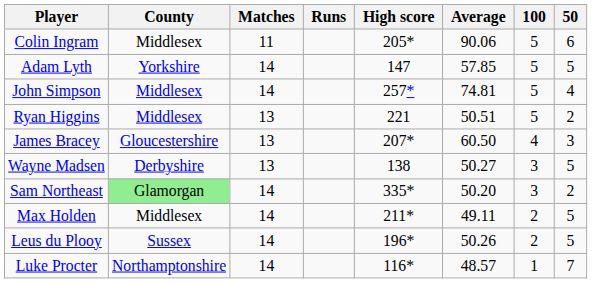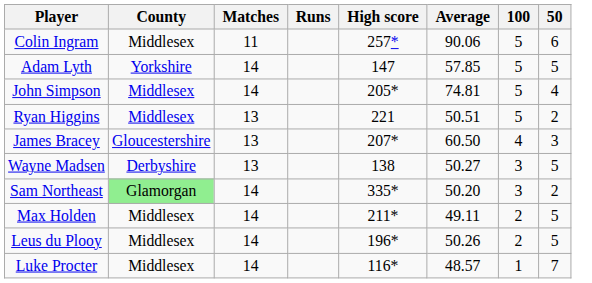Colin Ingram | High score: 205* -> 257*
John Simpson | High score: 257* -> 205*
Leus du Plooy | County: Sussex -> Middlesex
Luke Procter | County: Northamptonshire -> Middlesex
